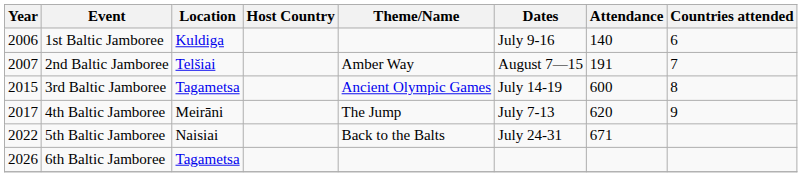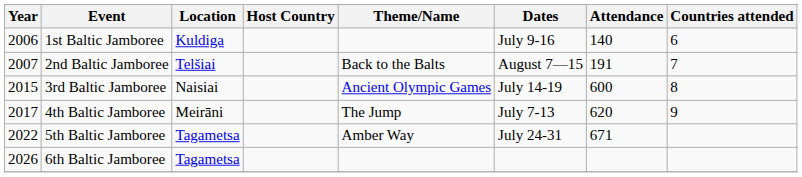2nd Baltic Jamboree | Theme/Name: Amber Way -> Back to the Balts
3rd Baltic Jamboree | Location: Tagametsa -> Naisiai
5th Baltic Jamboree | Location: Naisiai -> Tagametsa
5th Baltic Jamboree | Theme/Name: Back to the Balts -> Amber Way
